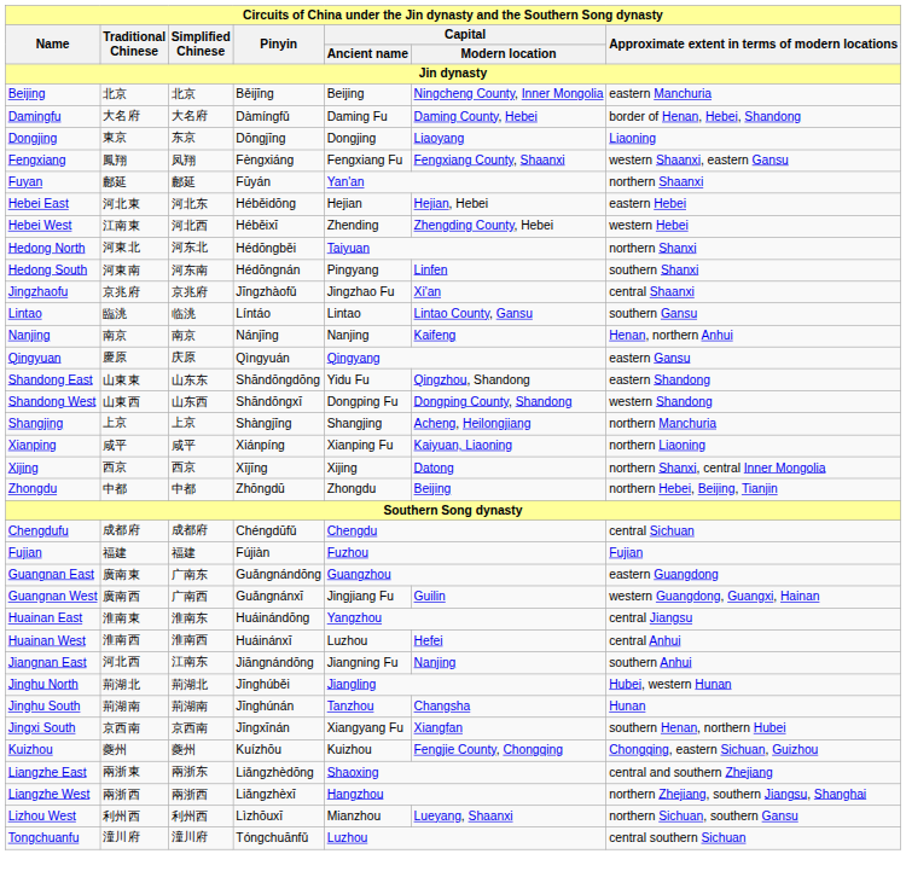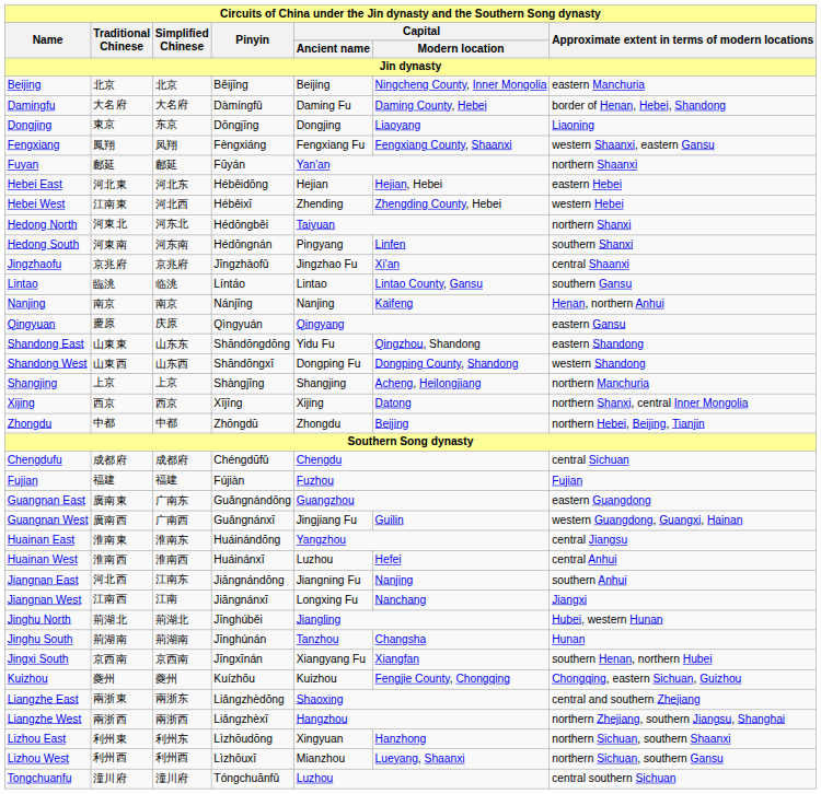- row: Xianping | 咸平 | 咸平 | Xiánpíng | Xianping Fu | Kaiyuan, Liaoning | northern Liaoning
+ row: Jiangnan West | 江南西 | 江南 | Jiāngnánxī | Longxing Fu | Nanchang | Jiangxi
+ row: Lizhou East | 利州東 | 利州东 | Lìzhōudōng | Xingyuan | Hanzhong | northern Sichuan, southern Shaanxi
